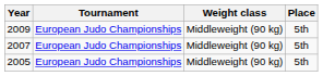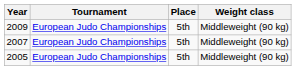columns swapped: Place <-> Weight class
